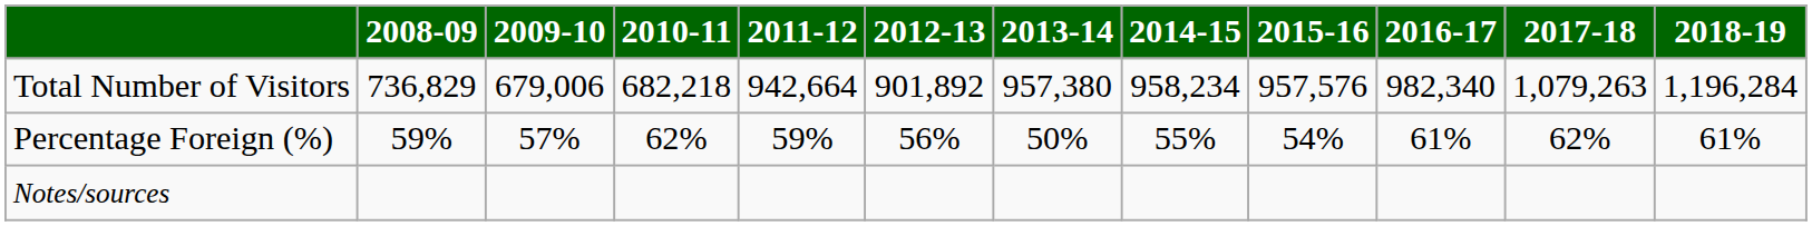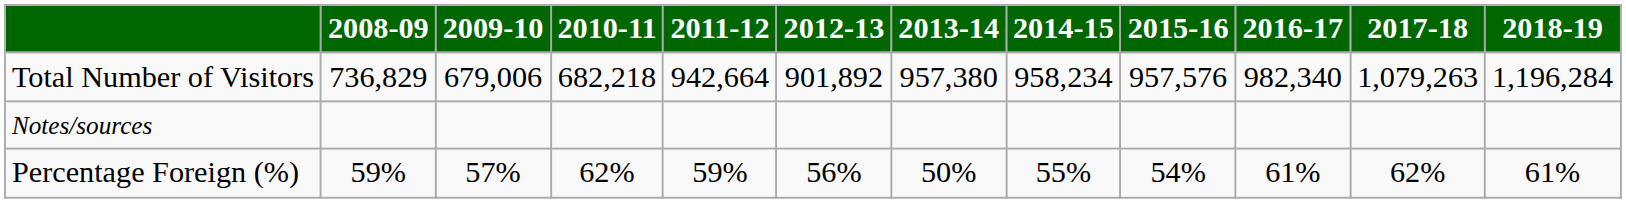rows swapped: Percentage Foreign (%) <-> Notes/sources
